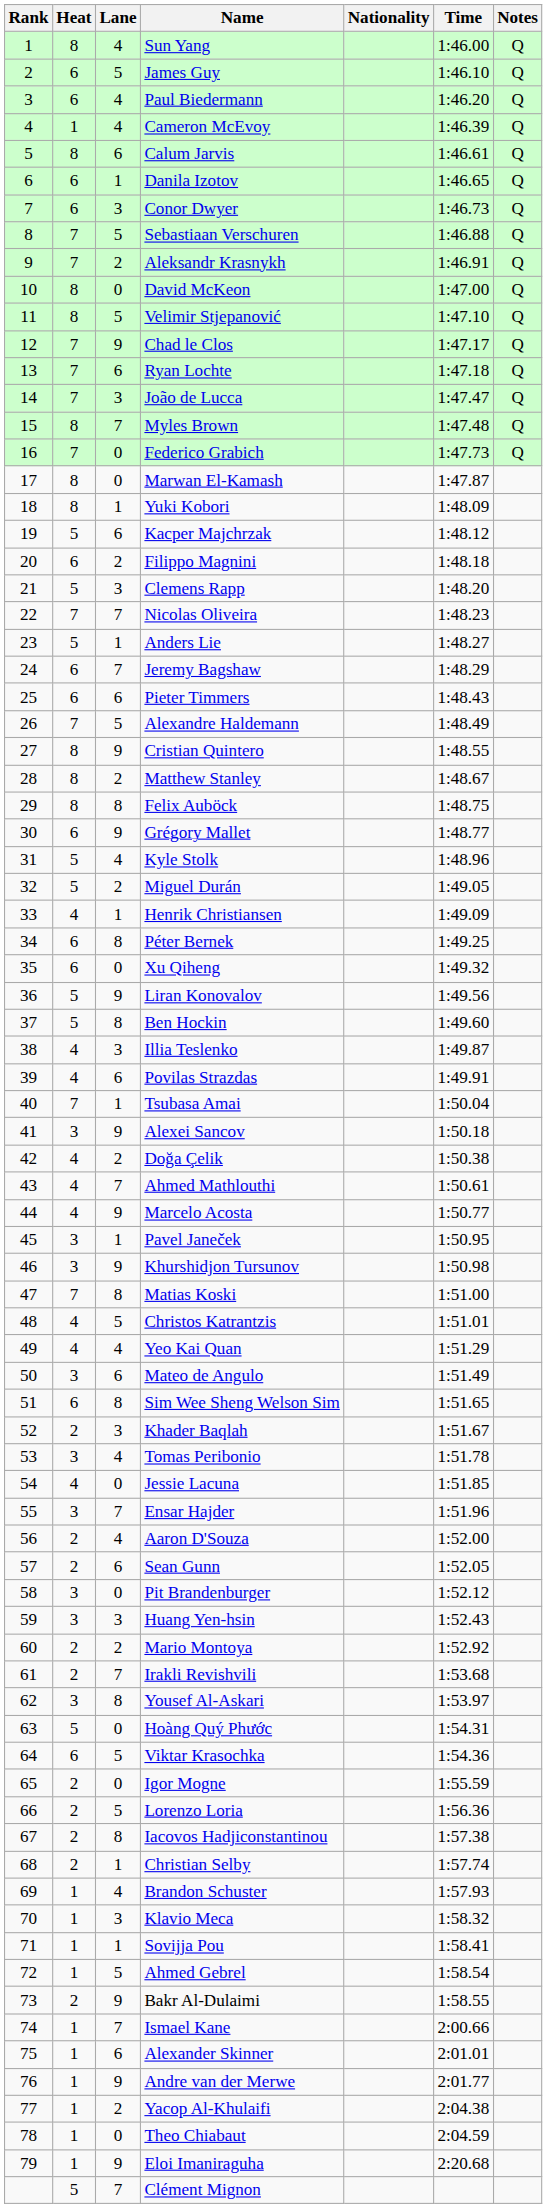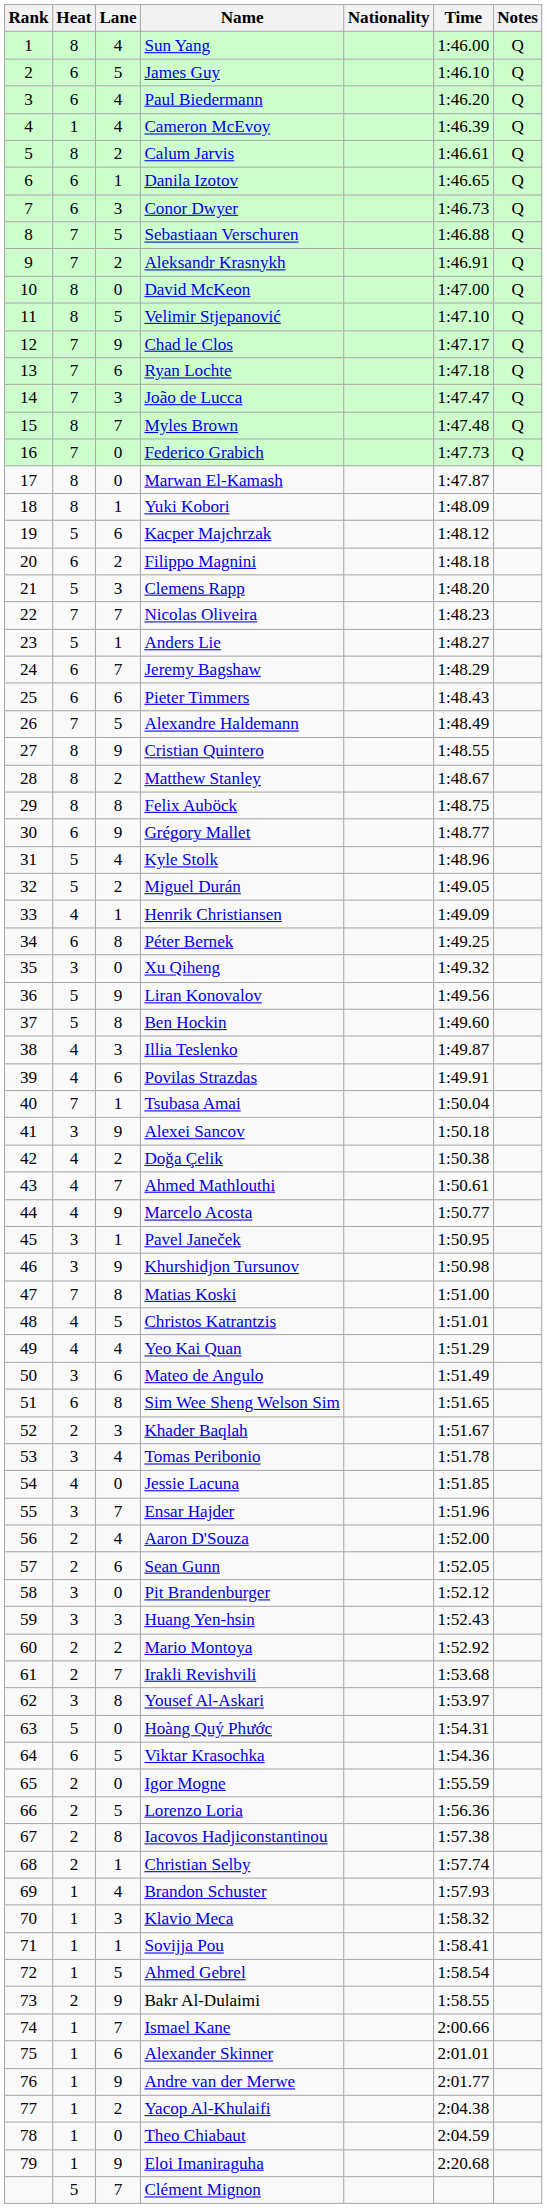Calum Jarvis | Lane: 6 -> 2
Xu Qiheng | Heat: 6 -> 3
